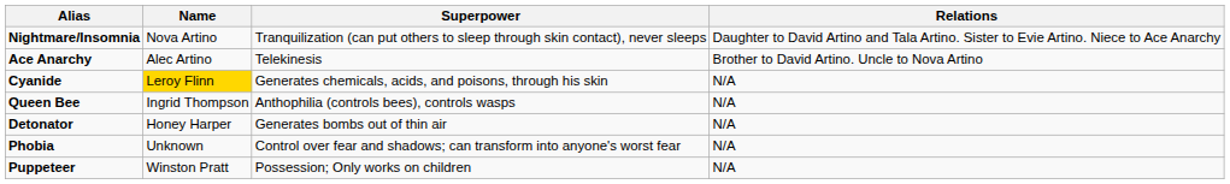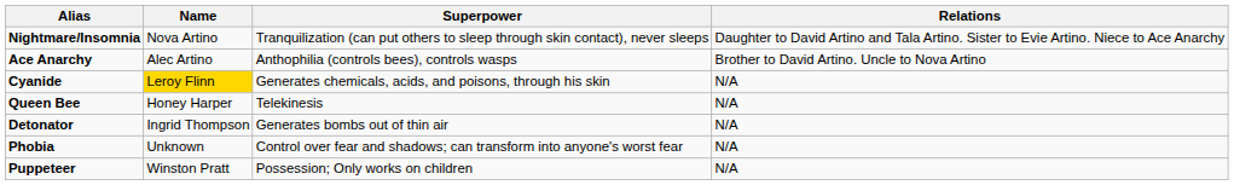Ace Anarchy | Superpower: Telekinesis -> Anthophilia (controls bees), controls wasps
Queen Bee | Name: Ingrid Thompson -> Honey Harper
Queen Bee | Superpower: Anthophilia (controls bees), controls wasps -> Telekinesis
Detonator | Name: Honey Harper -> Ingrid Thompson
